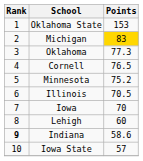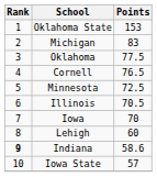Michigan | Points: gold background -> no background
Oklahoma | Points: 77.3 -> 77.5
Minnesota | Points: 75.2 -> 72.5
